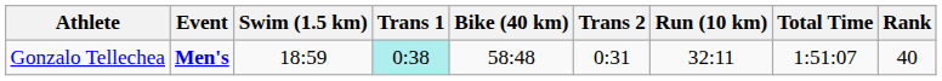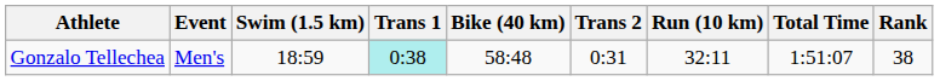Gonzalo Tellechea | Event: bold -> normal
Gonzalo Tellechea | Rank: 40 -> 38
